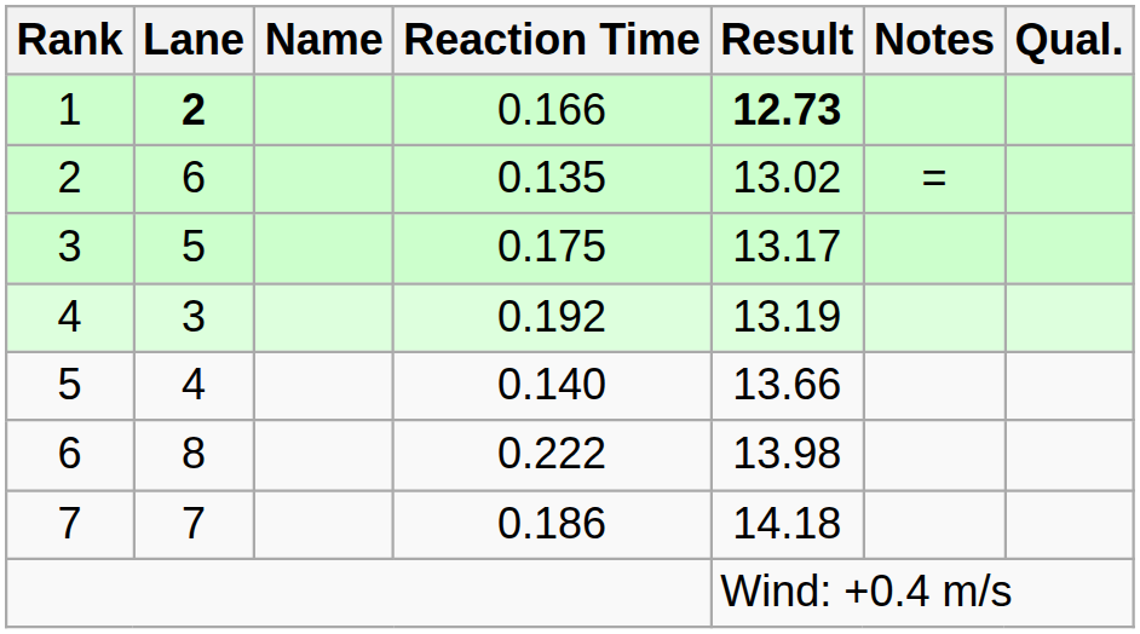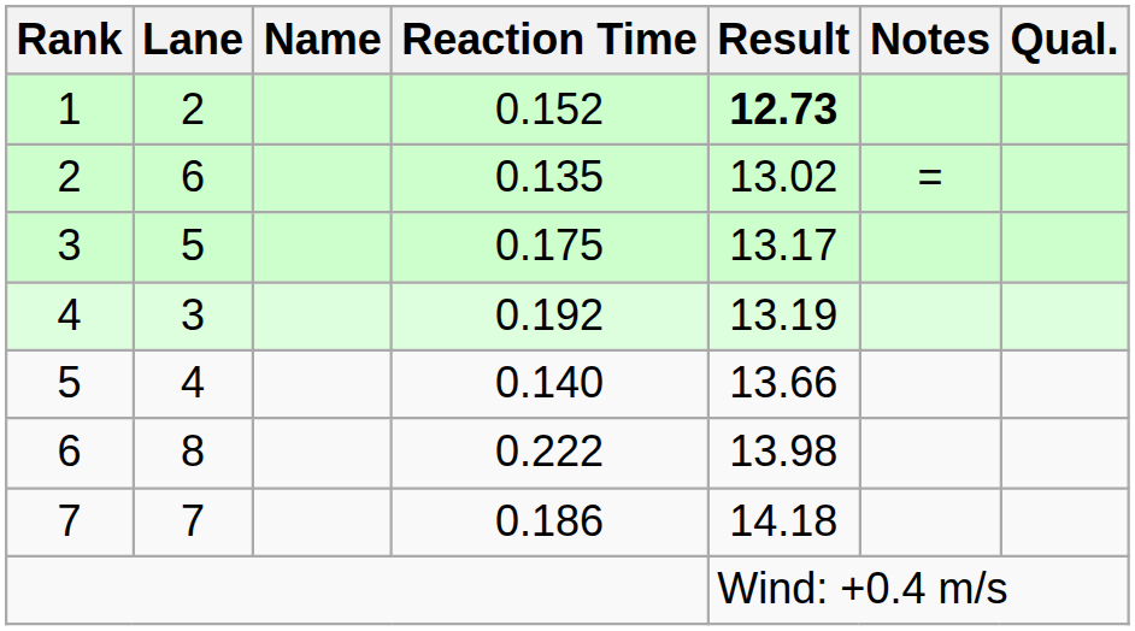1 | Lane: bold -> normal
1 | Reaction Time: 0.166 -> 0.152
